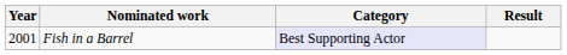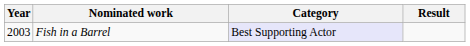Fish in a Barrel | Year: 2001 -> 2003
